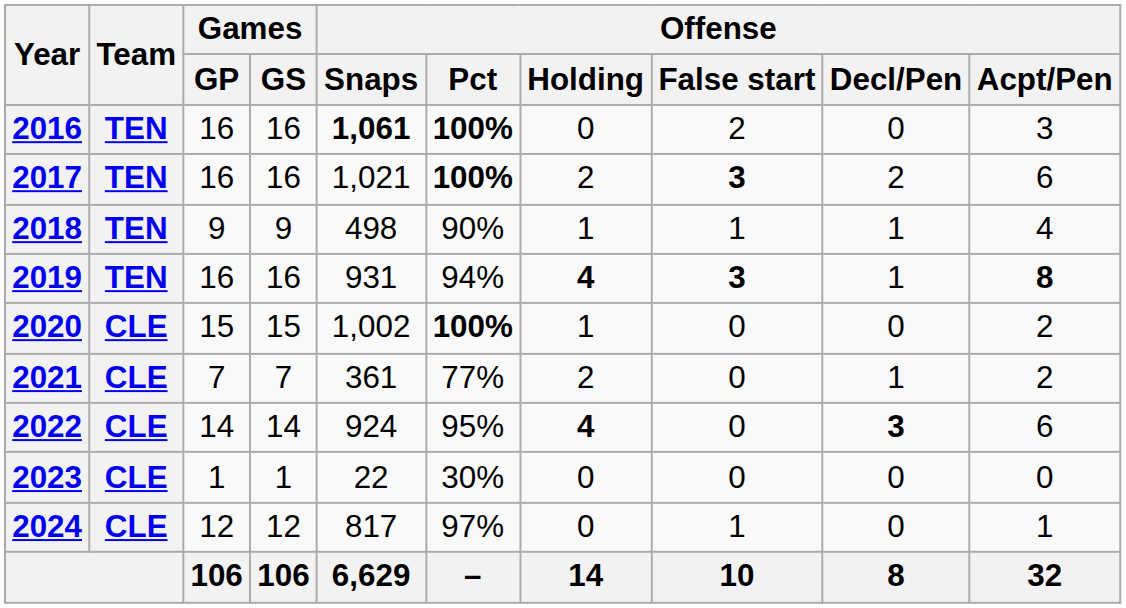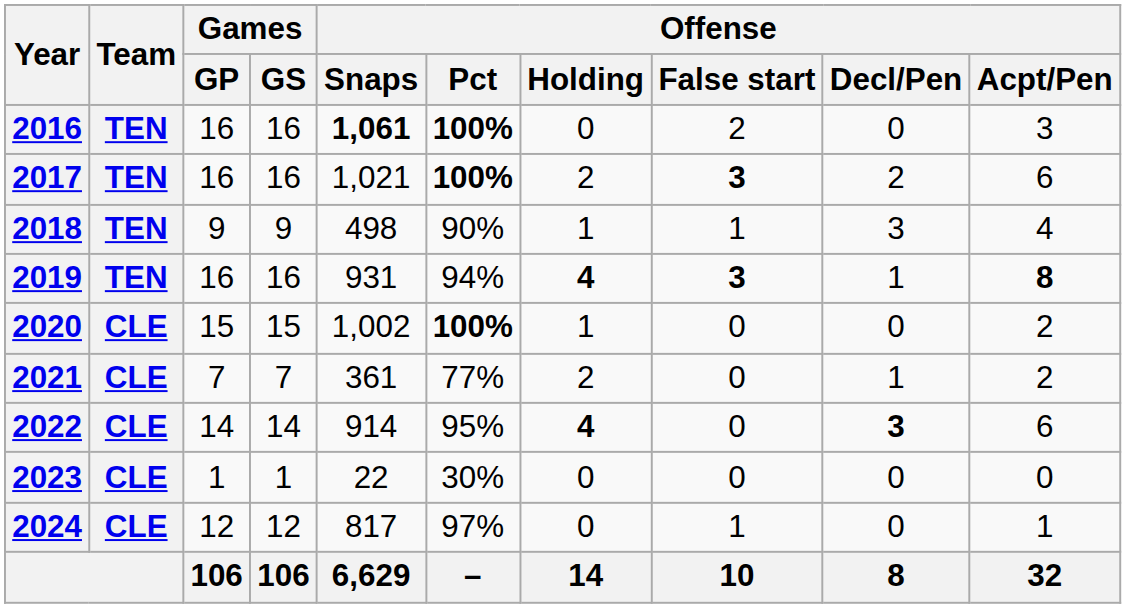2018 | Offense / Decl/Pen: 1 -> 3
2022 | Offense / Snaps: 924 -> 914
